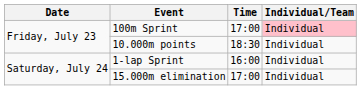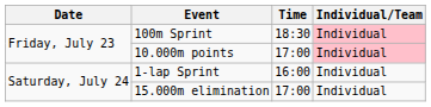100m Sprint | Time: 17:00 -> 18:30
10.000m points | Time: 18:30 -> 17:00
10.000m points | Individual/Team: no background -> pink background
